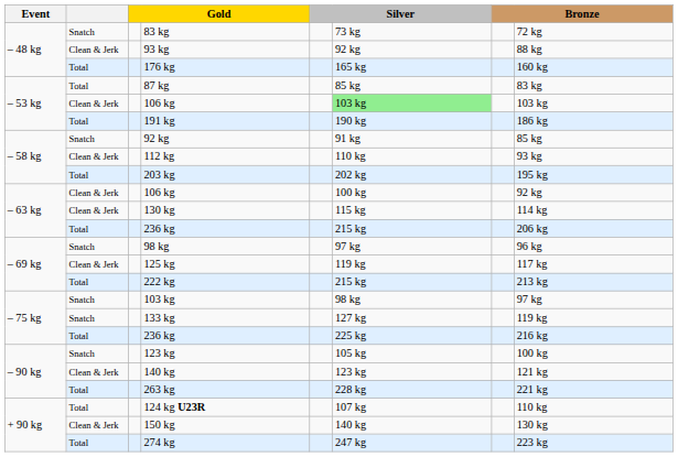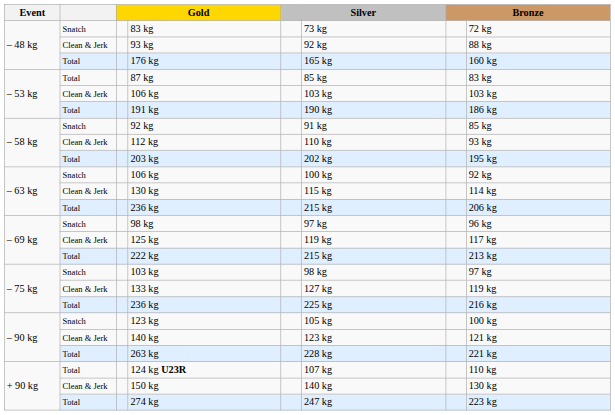– 53 kg / 106 kg | column 6: lightgreen background -> no background
– 63 kg / 106 kg | column 2: Clean & Jerk -> Snatch
133 kg | column 2: Snatch -> Clean & Jerk
